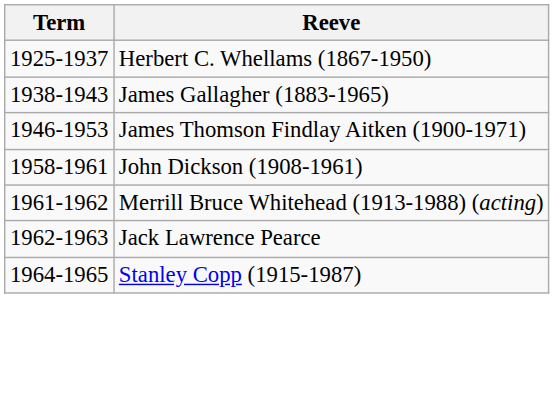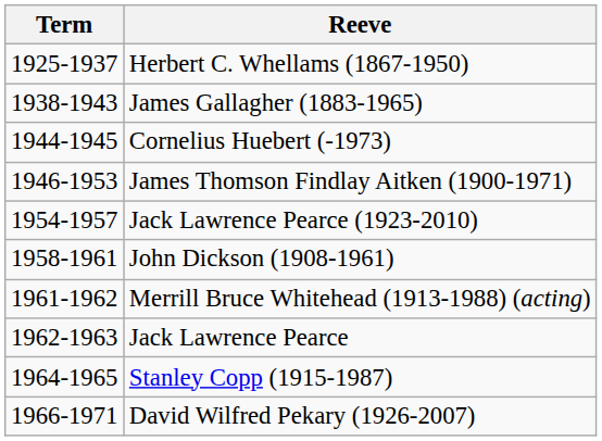+ row: 1944-1945 | Cornelius Huebert (-1973)
+ row: 1954-1957 | Jack Lawrence Pearce (1923-2010)
+ row: 1966-1971 | David Wilfred Pekary (1926-2007)
